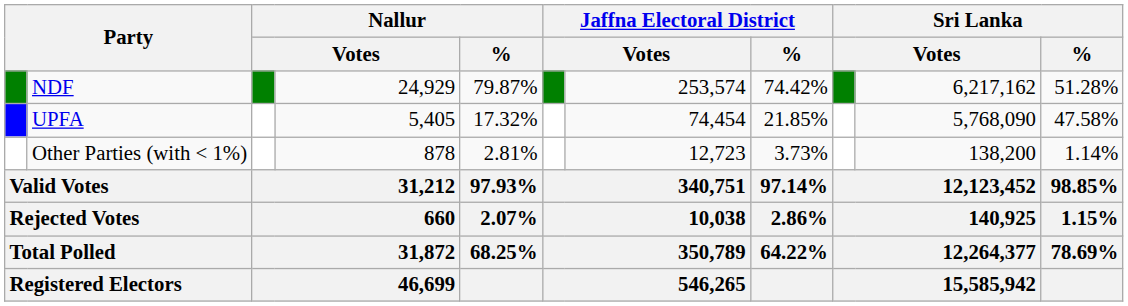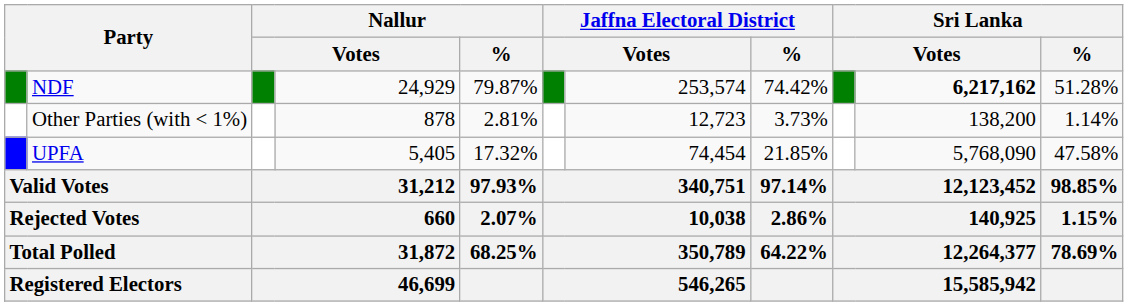NDF | column 10: normal -> bold
rows swapped: UPFA <-> Other Parties (with < 1%)
